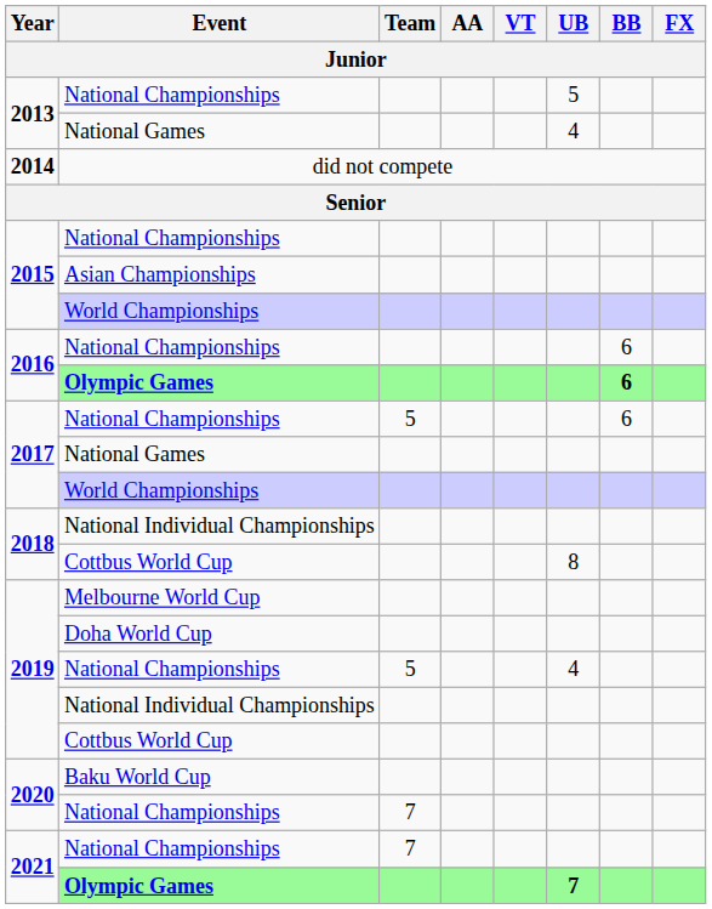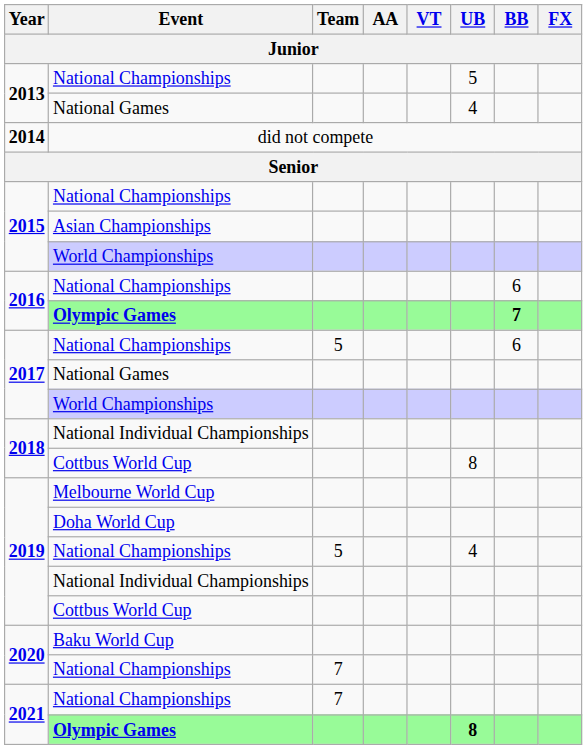2016 / Olympic Games | BB: 6 -> 7
2021 / Olympic Games | UB: 7 -> 8
